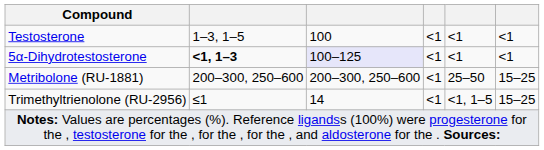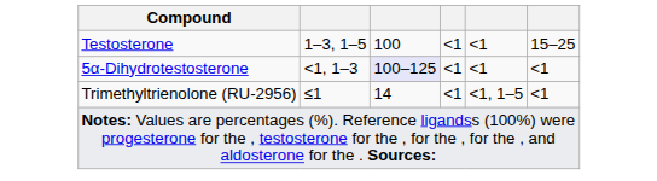Testosterone | column 6: <1 -> 15–25
5α-Dihydrotestosterone | column 2: bold -> normal
- row: Metribolone (RU-1881) | 200–300, 250–600 | 200–300, 250–600 | <1 | 25–50 | 15–25
Trimethyltrienolone (RU-2956) | column 6: 15–25 -> <1
